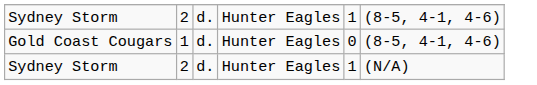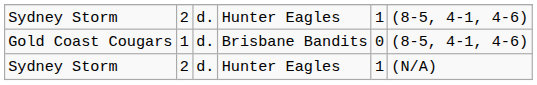Gold Coast Cougars | column 4: Hunter Eagles -> Brisbane Bandits
